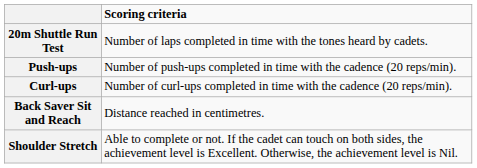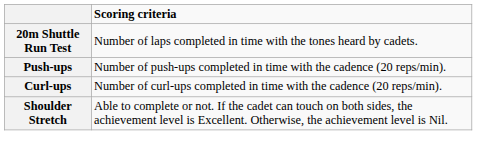- row: Back Saver Sit and Reach | Distance reached in centimetres.
